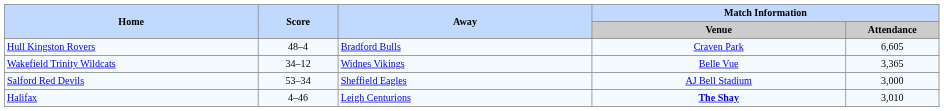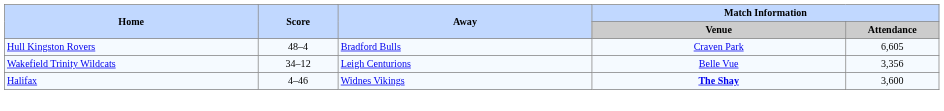Wakefield Trinity Wildcats | Away: Widnes Vikings -> Leigh Centurions
Wakefield Trinity Wildcats | Match Information / Attendance: 3,365 -> 3,356
- row: Salford Red Devils | 53–34 | Sheffield Eagles | AJ Bell Stadium | 3,000
Halifax | Away: Leigh Centurions -> Widnes Vikings
Halifax | Match Information / Attendance: 3,010 -> 3,600
